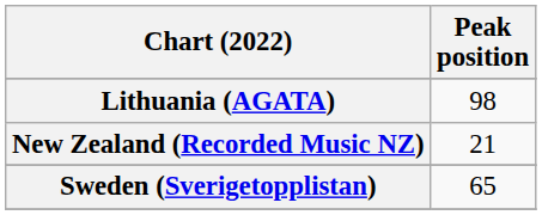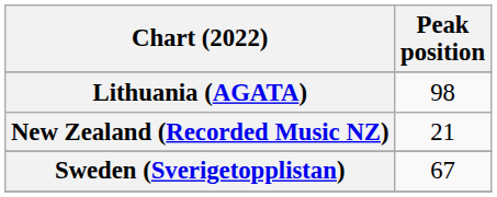Sweden (Sverigetopplistan) | Peak position: 65 -> 67
